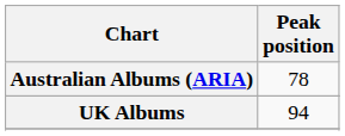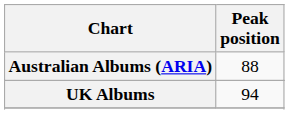Australian Albums (ARIA) | Peak position: 78 -> 88
